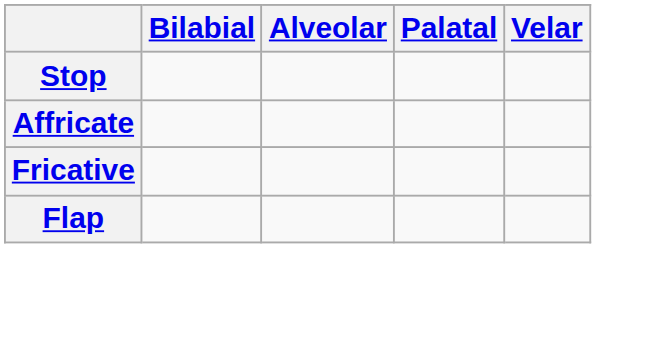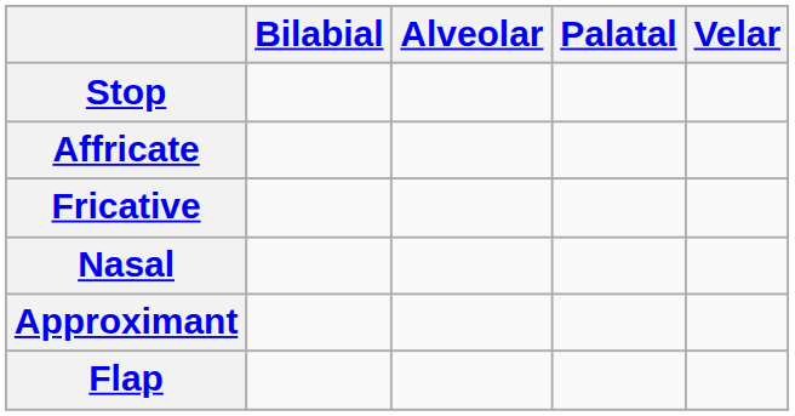+ row: Nasal
+ row: Approximant
